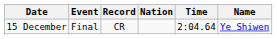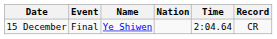columns swapped: Name <-> Record
